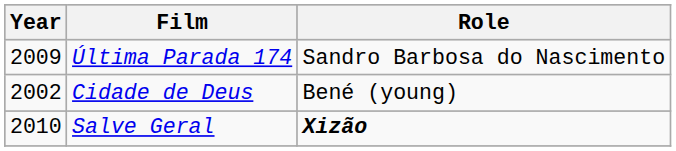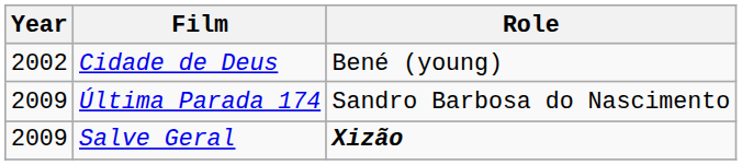rows swapped: Cidade de Deus <-> Última Parada 174
Salve Geral | Year: 2010 -> 2009
